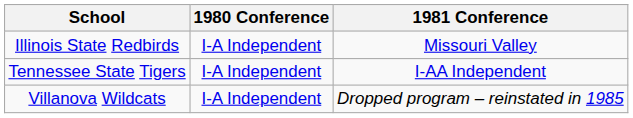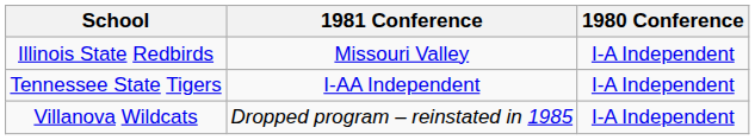columns swapped: 1980 Conference <-> 1981 Conference
